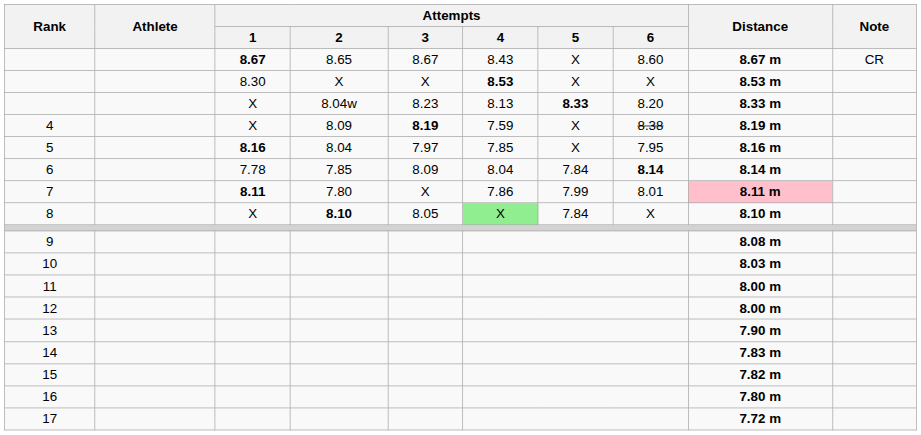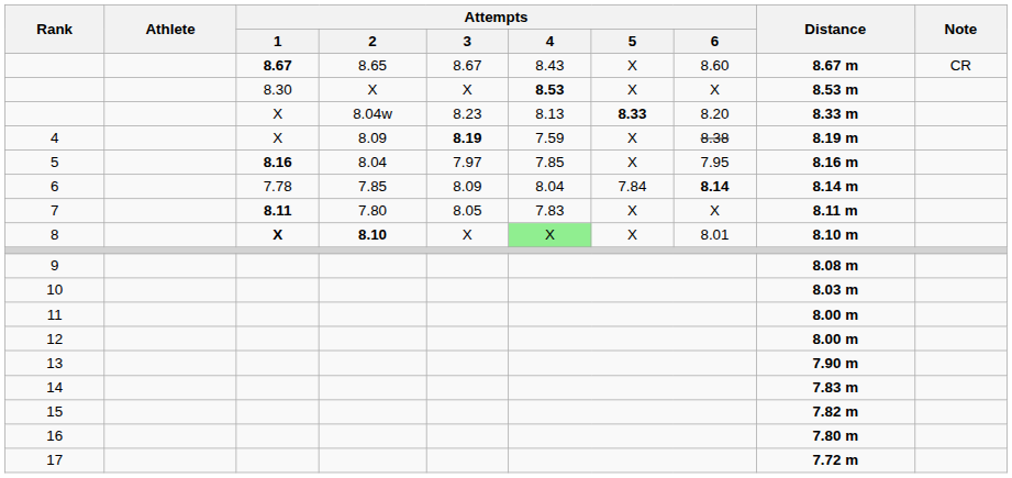7 | Attempts / 3: X -> 8.05
7 | Attempts / 4: 7.86 -> 7.83
7 | Attempts / 5: 7.99 -> X
7 | Attempts / 6: 8.01 -> X
7 | Distance: pink background -> no background
8 | Attempts / 1: normal -> bold
8 | Attempts / 3: 8.05 -> X
8 | Attempts / 5: 7.84 -> X
8 | Attempts / 6: X -> 8.01
